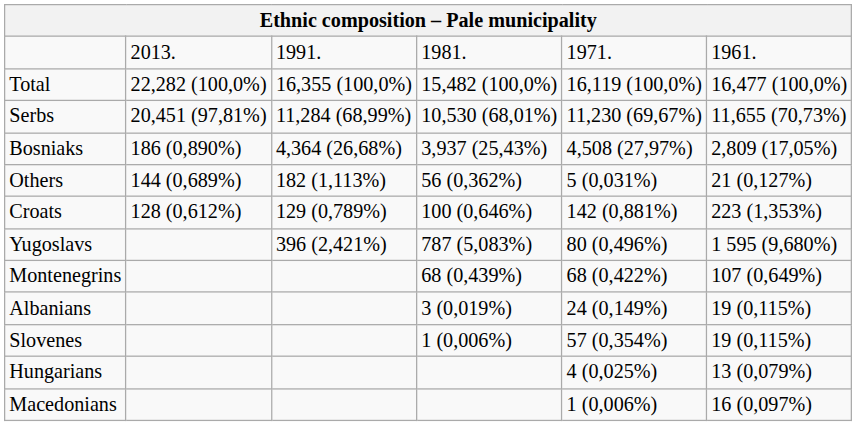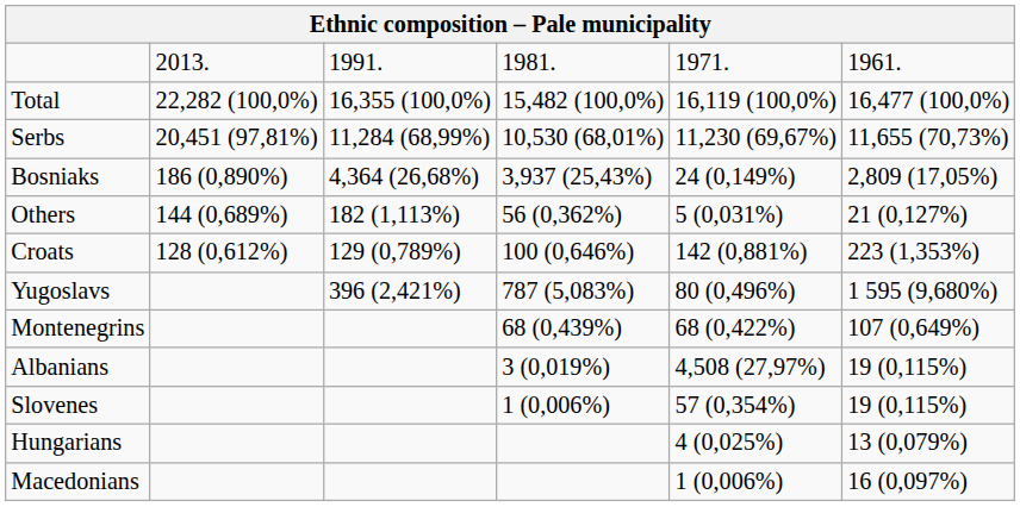Bosniaks | column 5: 4,508 (27,97%) -> 24 (0,149%)
Albanians | column 5: 24 (0,149%) -> 4,508 (27,97%)
